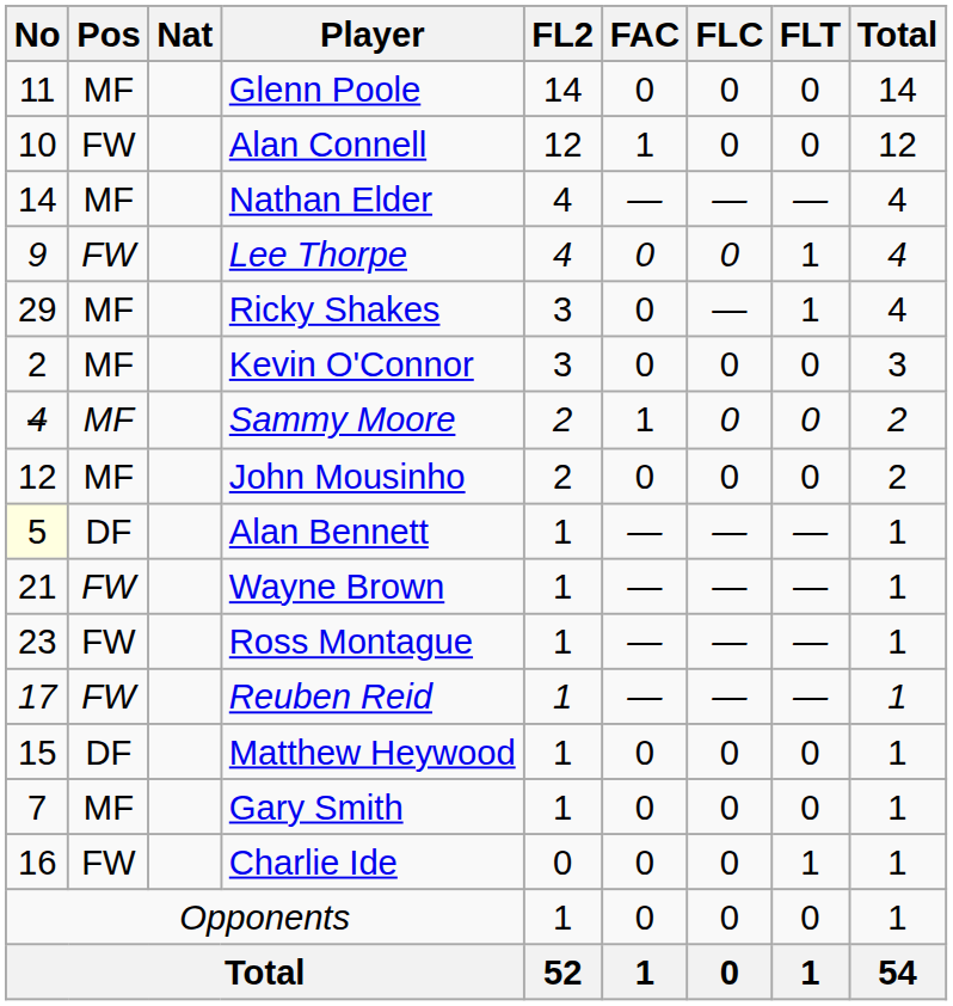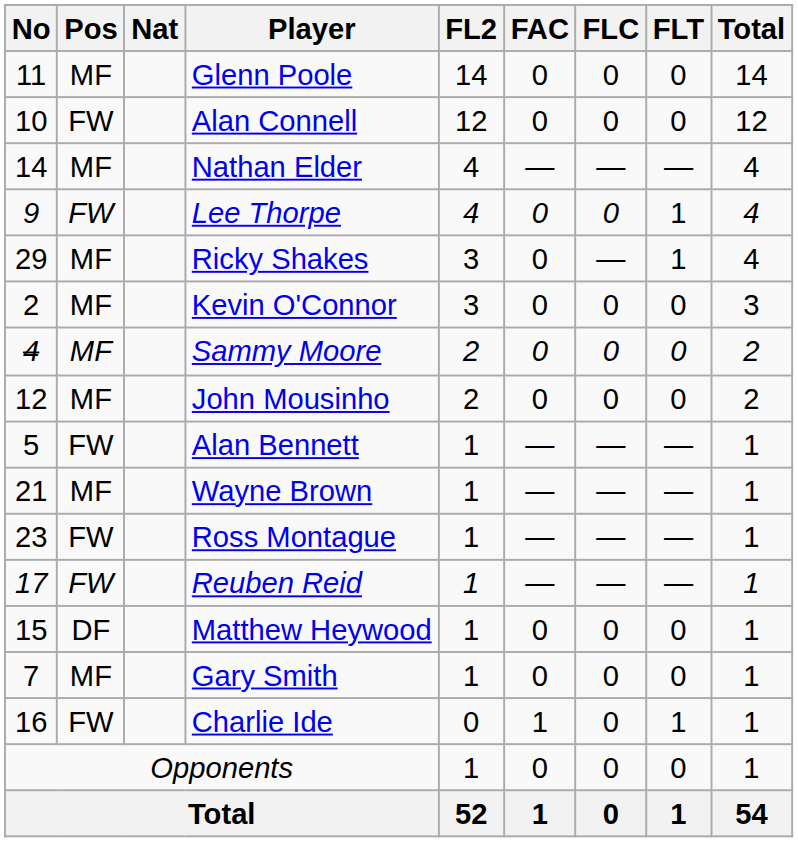Alan Connell | FAC: 1 -> 0
Sammy Moore | FAC: 1 -> 0
Alan Bennett | No: lightyellow background -> no background
Alan Bennett | Pos: DF -> FW
Wayne Brown | Pos: FW -> MF
Charlie Ide | FAC: 0 -> 1
